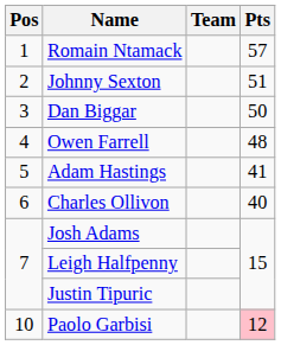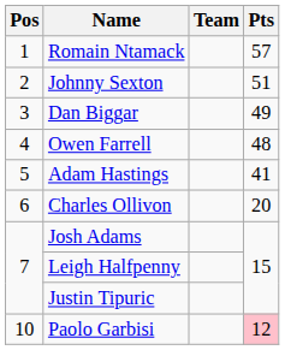Dan Biggar | Pts: 50 -> 49
Charles Ollivon | Pts: 40 -> 20
